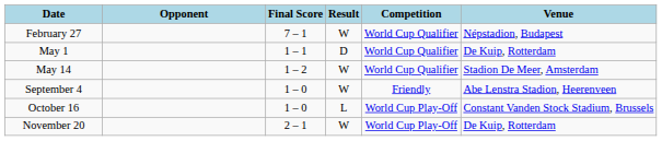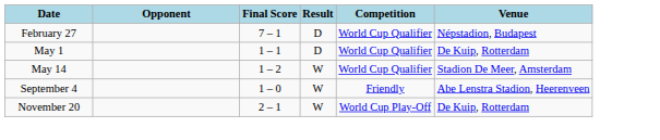February 27 | Result: W -> D
- row: October 16 | 1 – 0 | L | World Cup Play-Off | Constant Vanden Stock Stadium, Brussels
